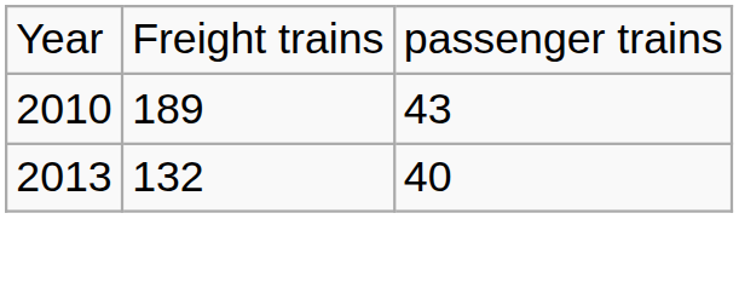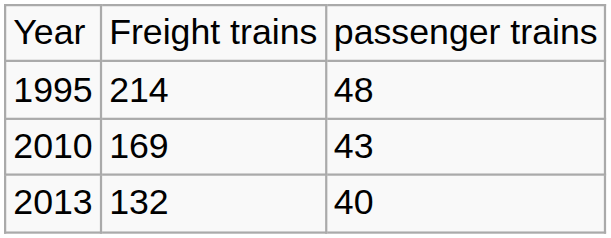+ row: 1995 | 214 | 48
2010 | column 2: 189 -> 169
